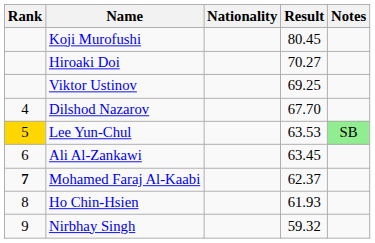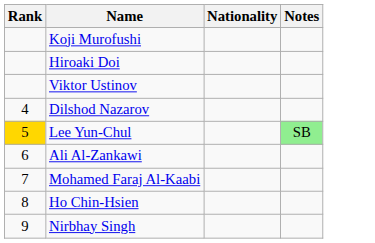- column: Result | 80.45 | 70.27 | 69.25 | 67.70 | 63.53 | 63.45 | 62.37 | 61.93 | 59.32
Mohamed Faraj Al-Kaabi | Rank: bold -> normal
